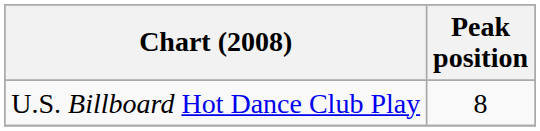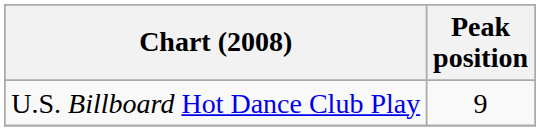U.S. Billboard Hot Dance Club Play | Peak position: 8 -> 9
